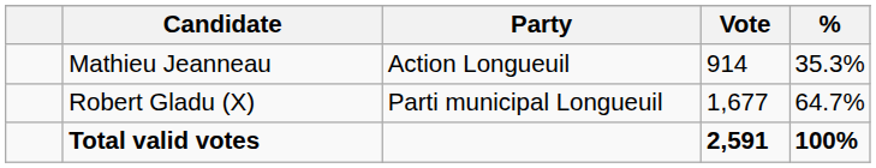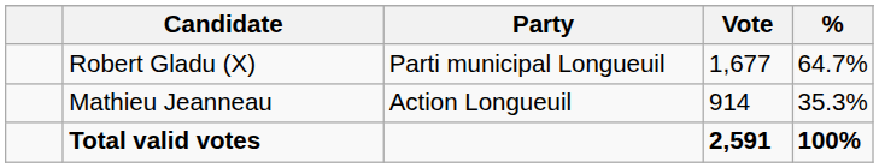rows swapped: Robert Gladu (X) <-> Mathieu Jeanneau
